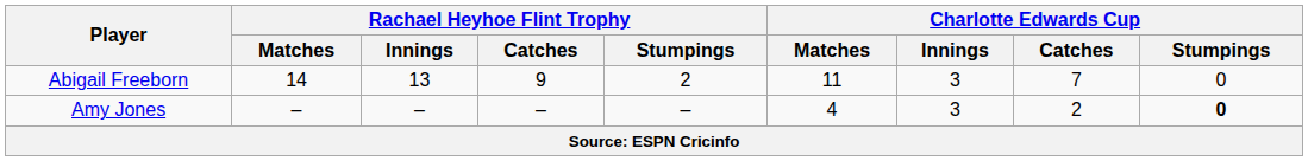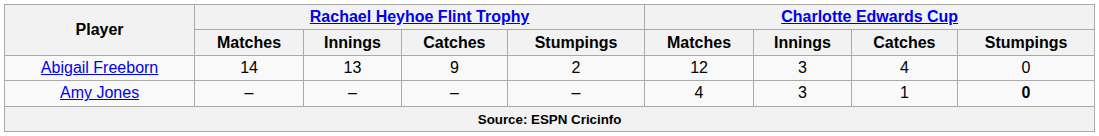Abigail Freeborn | Charlotte Edwards Cup / Matches: 11 -> 12
Abigail Freeborn | Charlotte Edwards Cup / Catches: 7 -> 4
Amy Jones | Charlotte Edwards Cup / Catches: 2 -> 1
